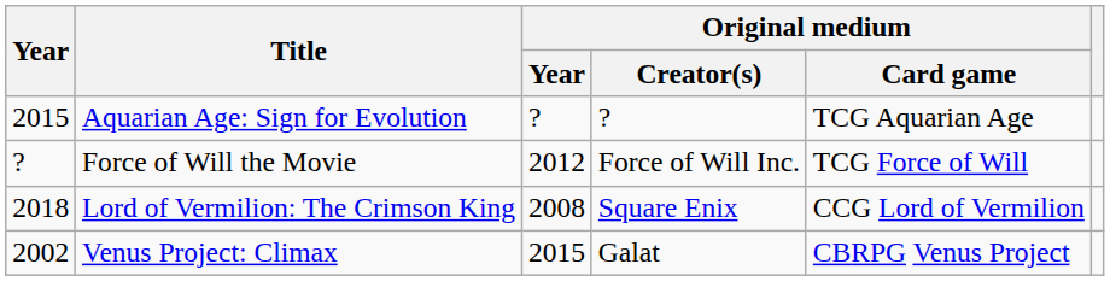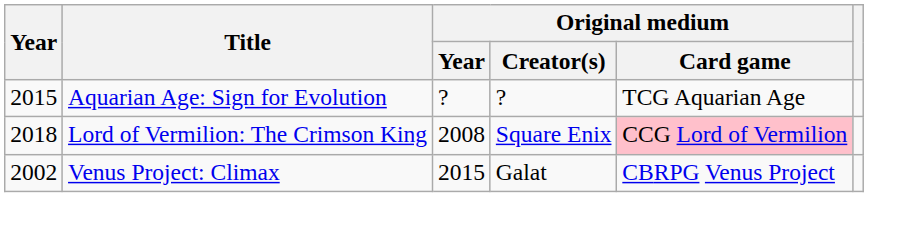- row: ? | Force of Will the Movie | 2012 | Force of Will Inc. | TCG Force of Will
Lord of Vermilion: The Crimson King | Original medium / Card game: no background -> pink background
